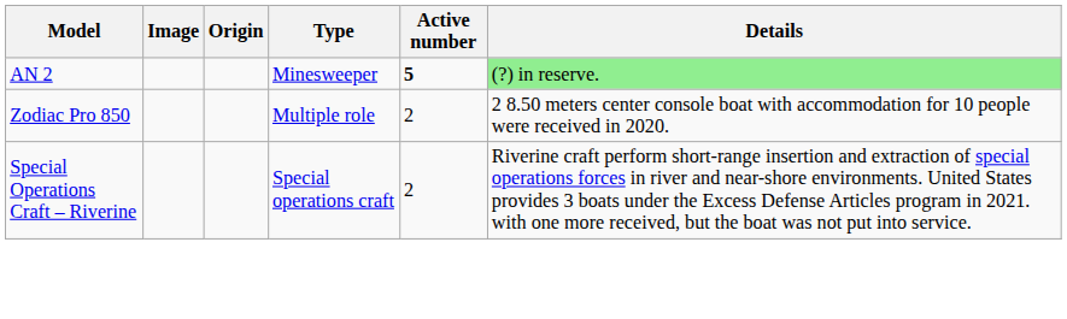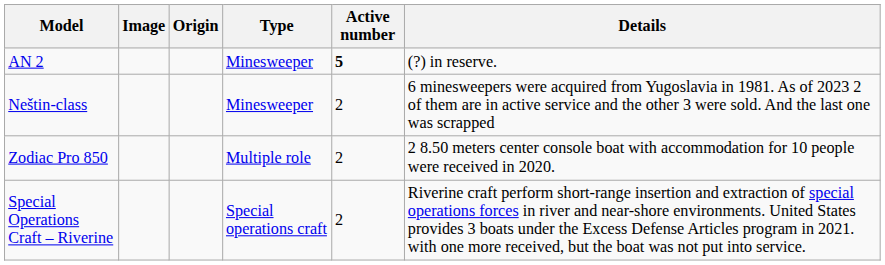AN 2 | Details: lightgreen background -> no background
+ row: Neštin-class | Minesweeper | 2 | 6 minesweepers were acquired from Yugoslavia in 1981. As of 2023 2 of them are in active service and the other 3 were sold. And the last one was scrapped
